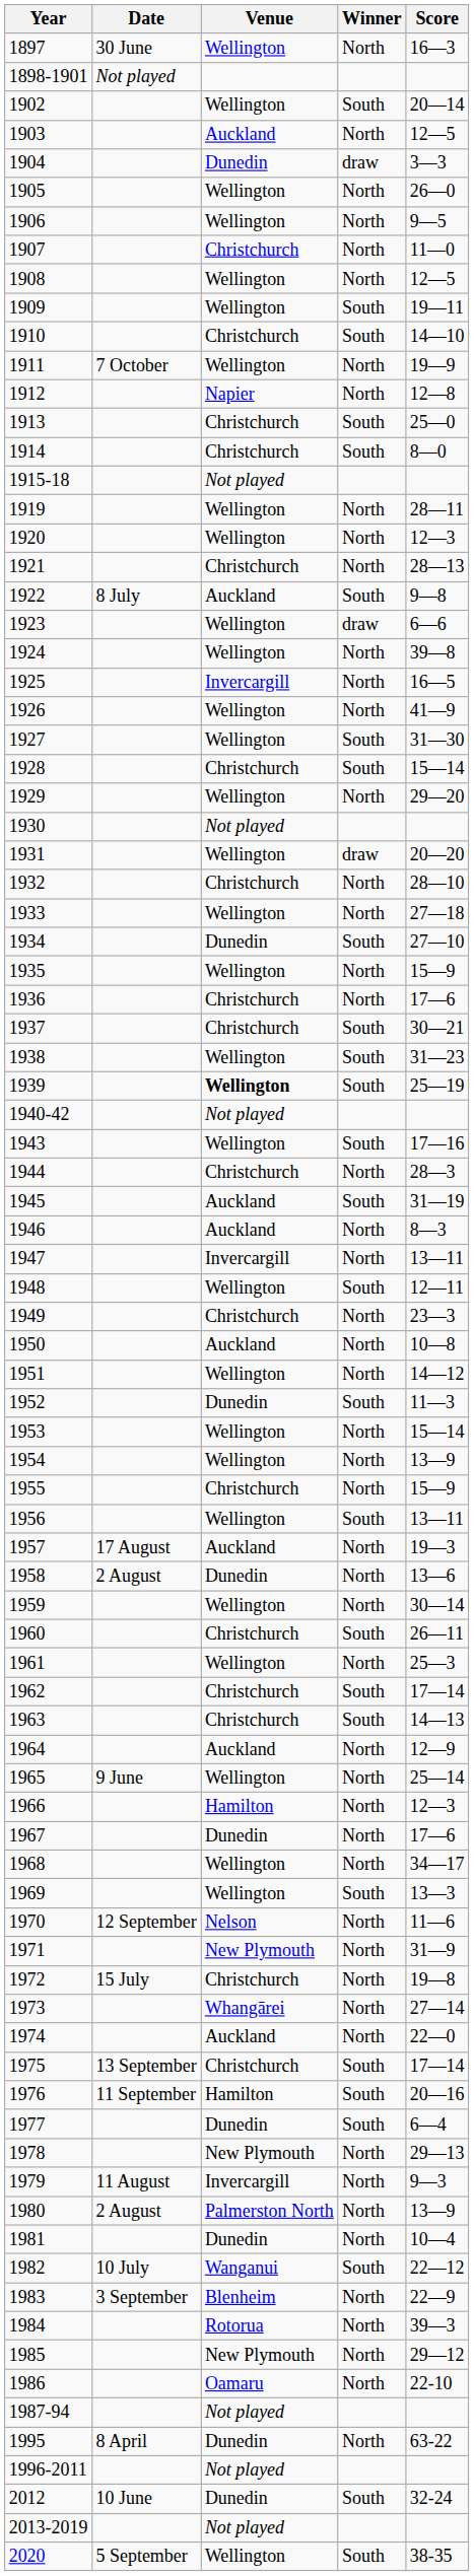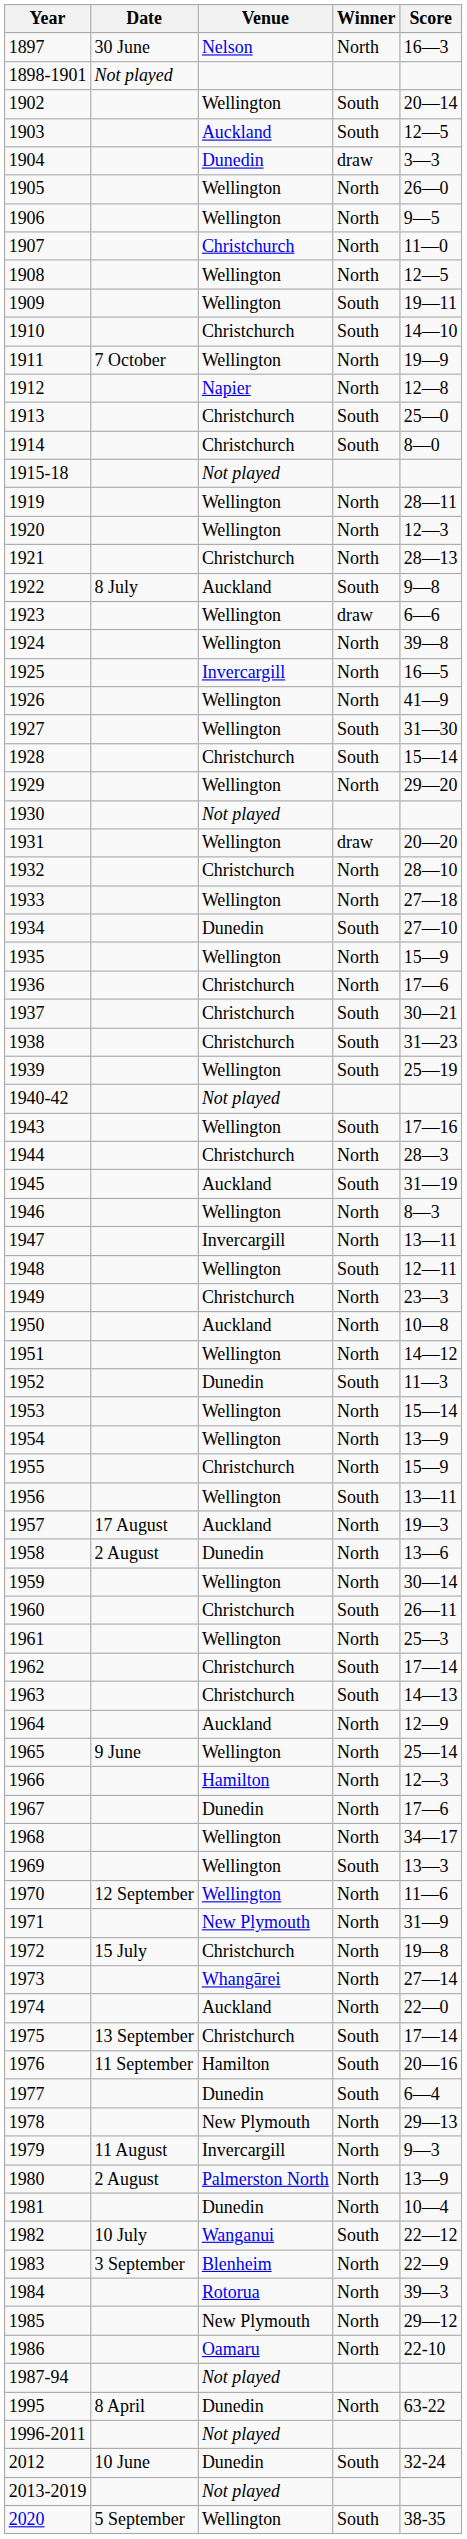1897 | Venue: Wellington -> Nelson
1903 | Winner: North -> South
1938 | Venue: Wellington -> Christchurch
1939 | Venue: bold -> normal
1946 | Venue: Auckland -> Wellington
1970 | Venue: Nelson -> Wellington
